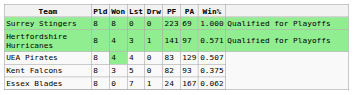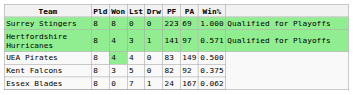UEA Pirates | PA: 129 -> 149
UEA Pirates | Win%: 0.507 -> 0.500
Kent Falcons | PA: 93 -> 92
